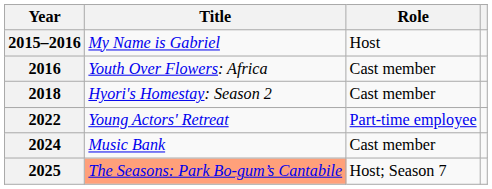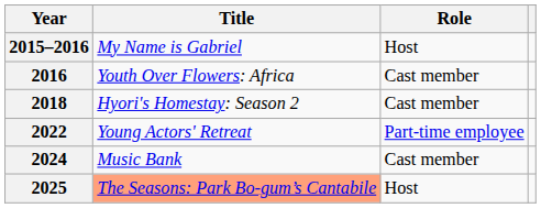2025 | Role: Host; Season 7 -> Host
